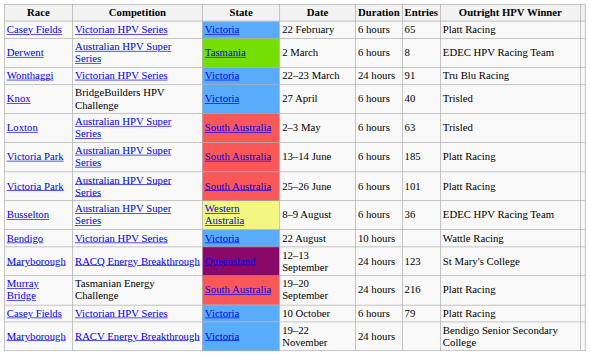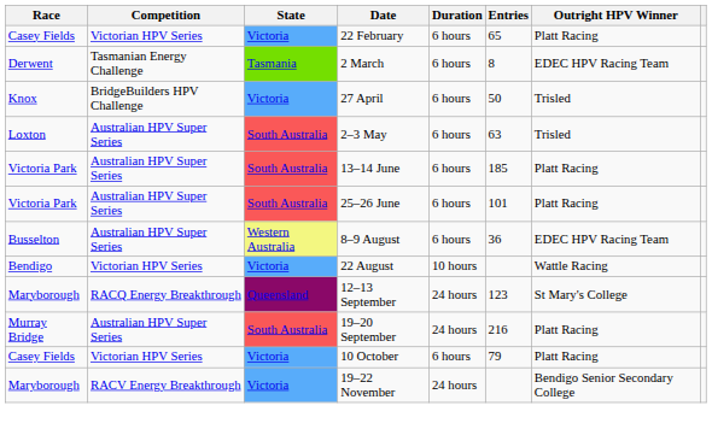2 March | Competition: Australian HPV Super Series -> Tasmanian Energy Challenge
- row: Wonthaggi | Victorian HPV Series | Victoria | 22–23 March | 24 hours | 91 | Tru Blu Racing
27 April | Entries: 40 -> 50
19–20 September | Competition: Tasmanian Energy Challenge -> Australian HPV Super Series
